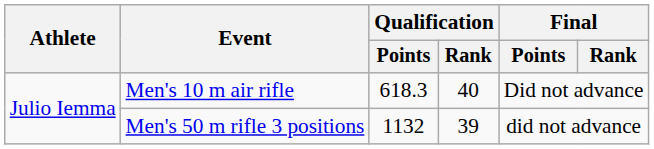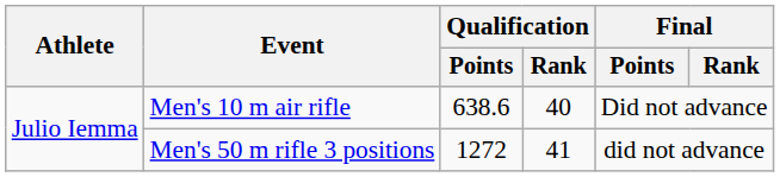Men's 10 m air rifle | Qualification / Points: 618.3 -> 638.6
Men's 50 m rifle 3 positions | Qualification / Points: 1132 -> 1272
Men's 50 m rifle 3 positions | Qualification / Rank: 39 -> 41
